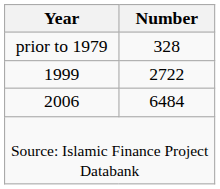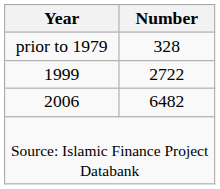2006 | Number: 6484 -> 6482
